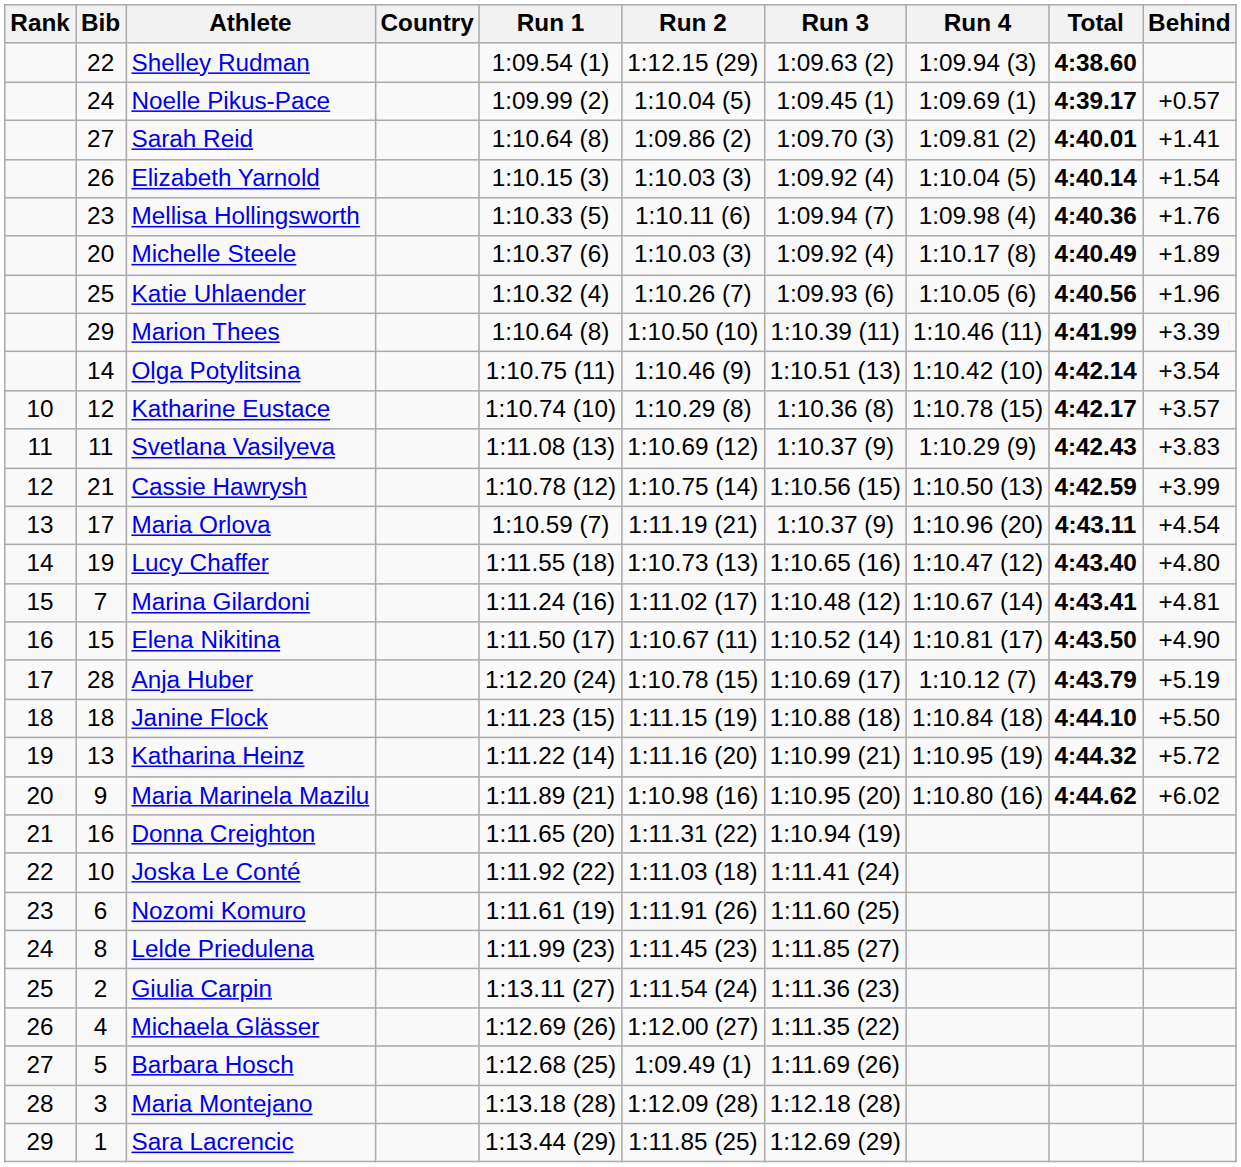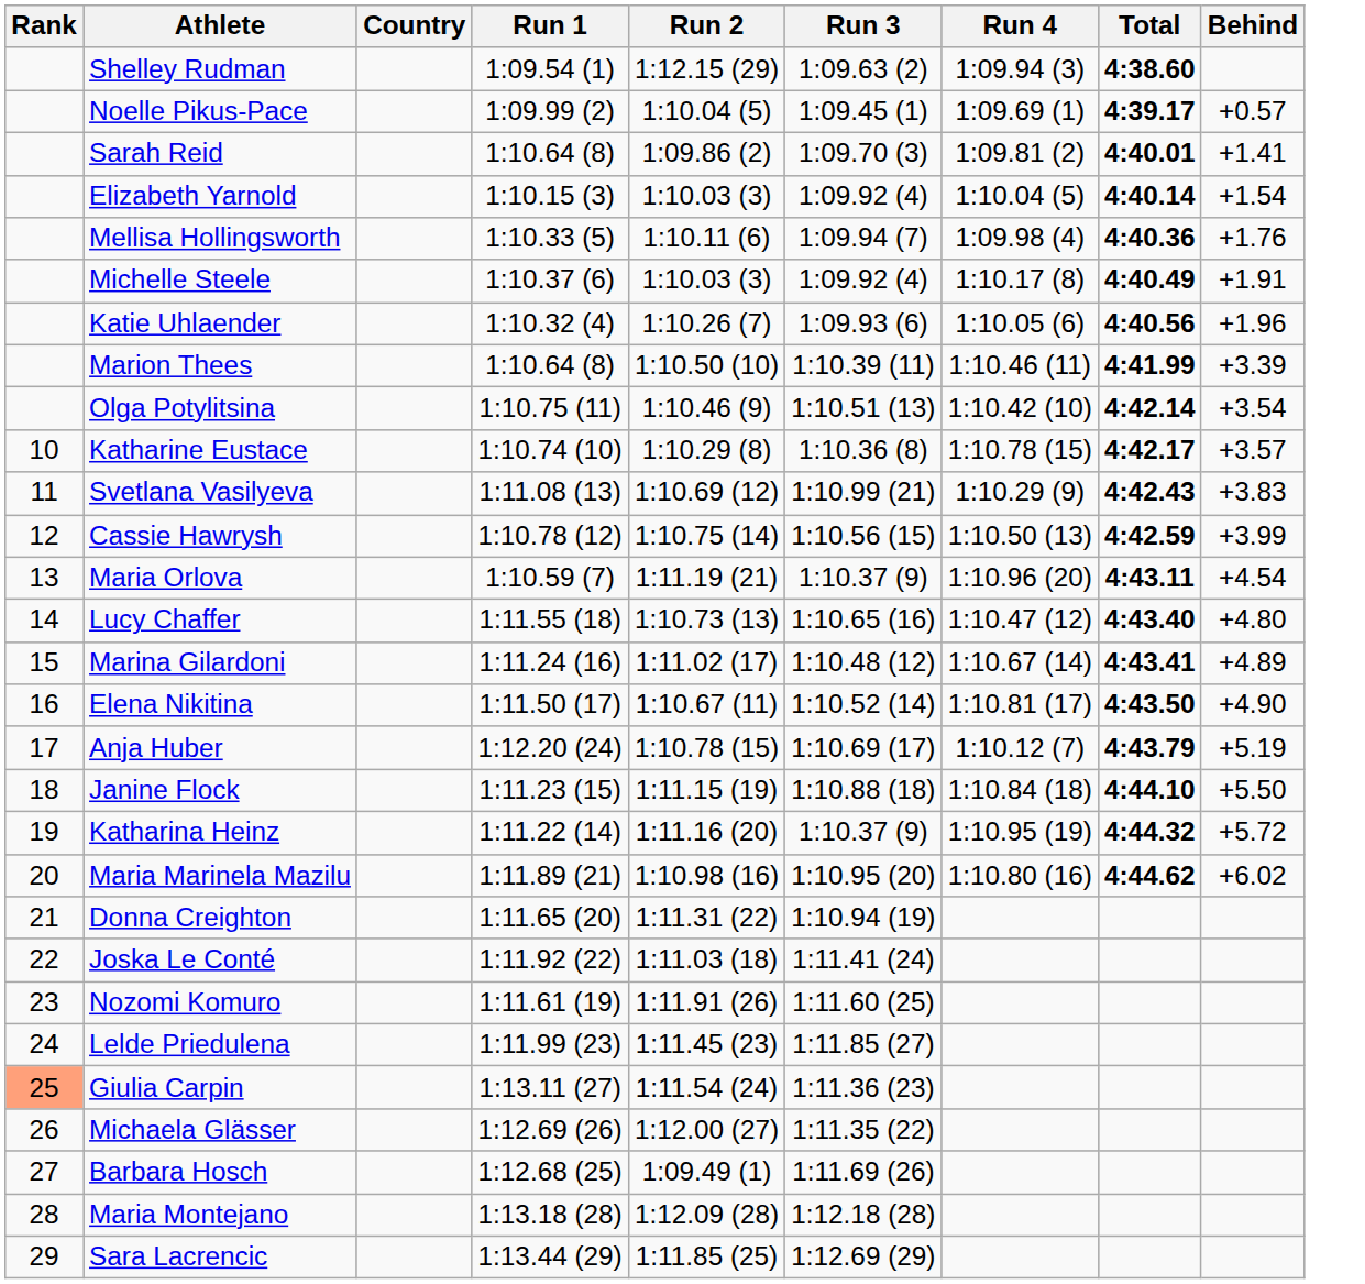- column: Bib | 22 | 24 | 27 | 26 | 23 | 20 | 25 | 29 | 14 | 12 | 11 | 21 | 17 | 19 | 7 | 15 | 28 | 18 | 13 | 9 | 16 | 10 | 6 | 8 | 2 | 4 | 5 | 3 | 1
Michelle Steele | Behind: +1.89 -> +1.91
Svetlana Vasilyeva | Run 3: 1:10.37 (9) -> 1:10.99 (21)
Marina Gilardoni | Behind: +4.81 -> +4.89
Katharina Heinz | Run 3: 1:10.99 (21) -> 1:10.37 (9)
Giulia Carpin | Rank: no background -> lightsalmon background
